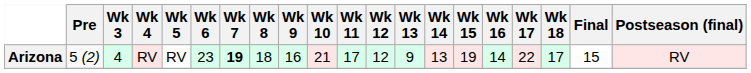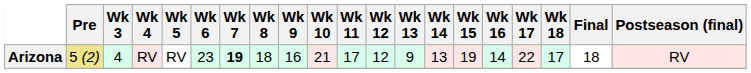Arizona / RV | Pre: no background -> khaki background
Arizona / RV | Final: 15 -> 18
